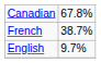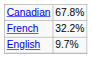French | column 2: 38.7% -> 32.2%
